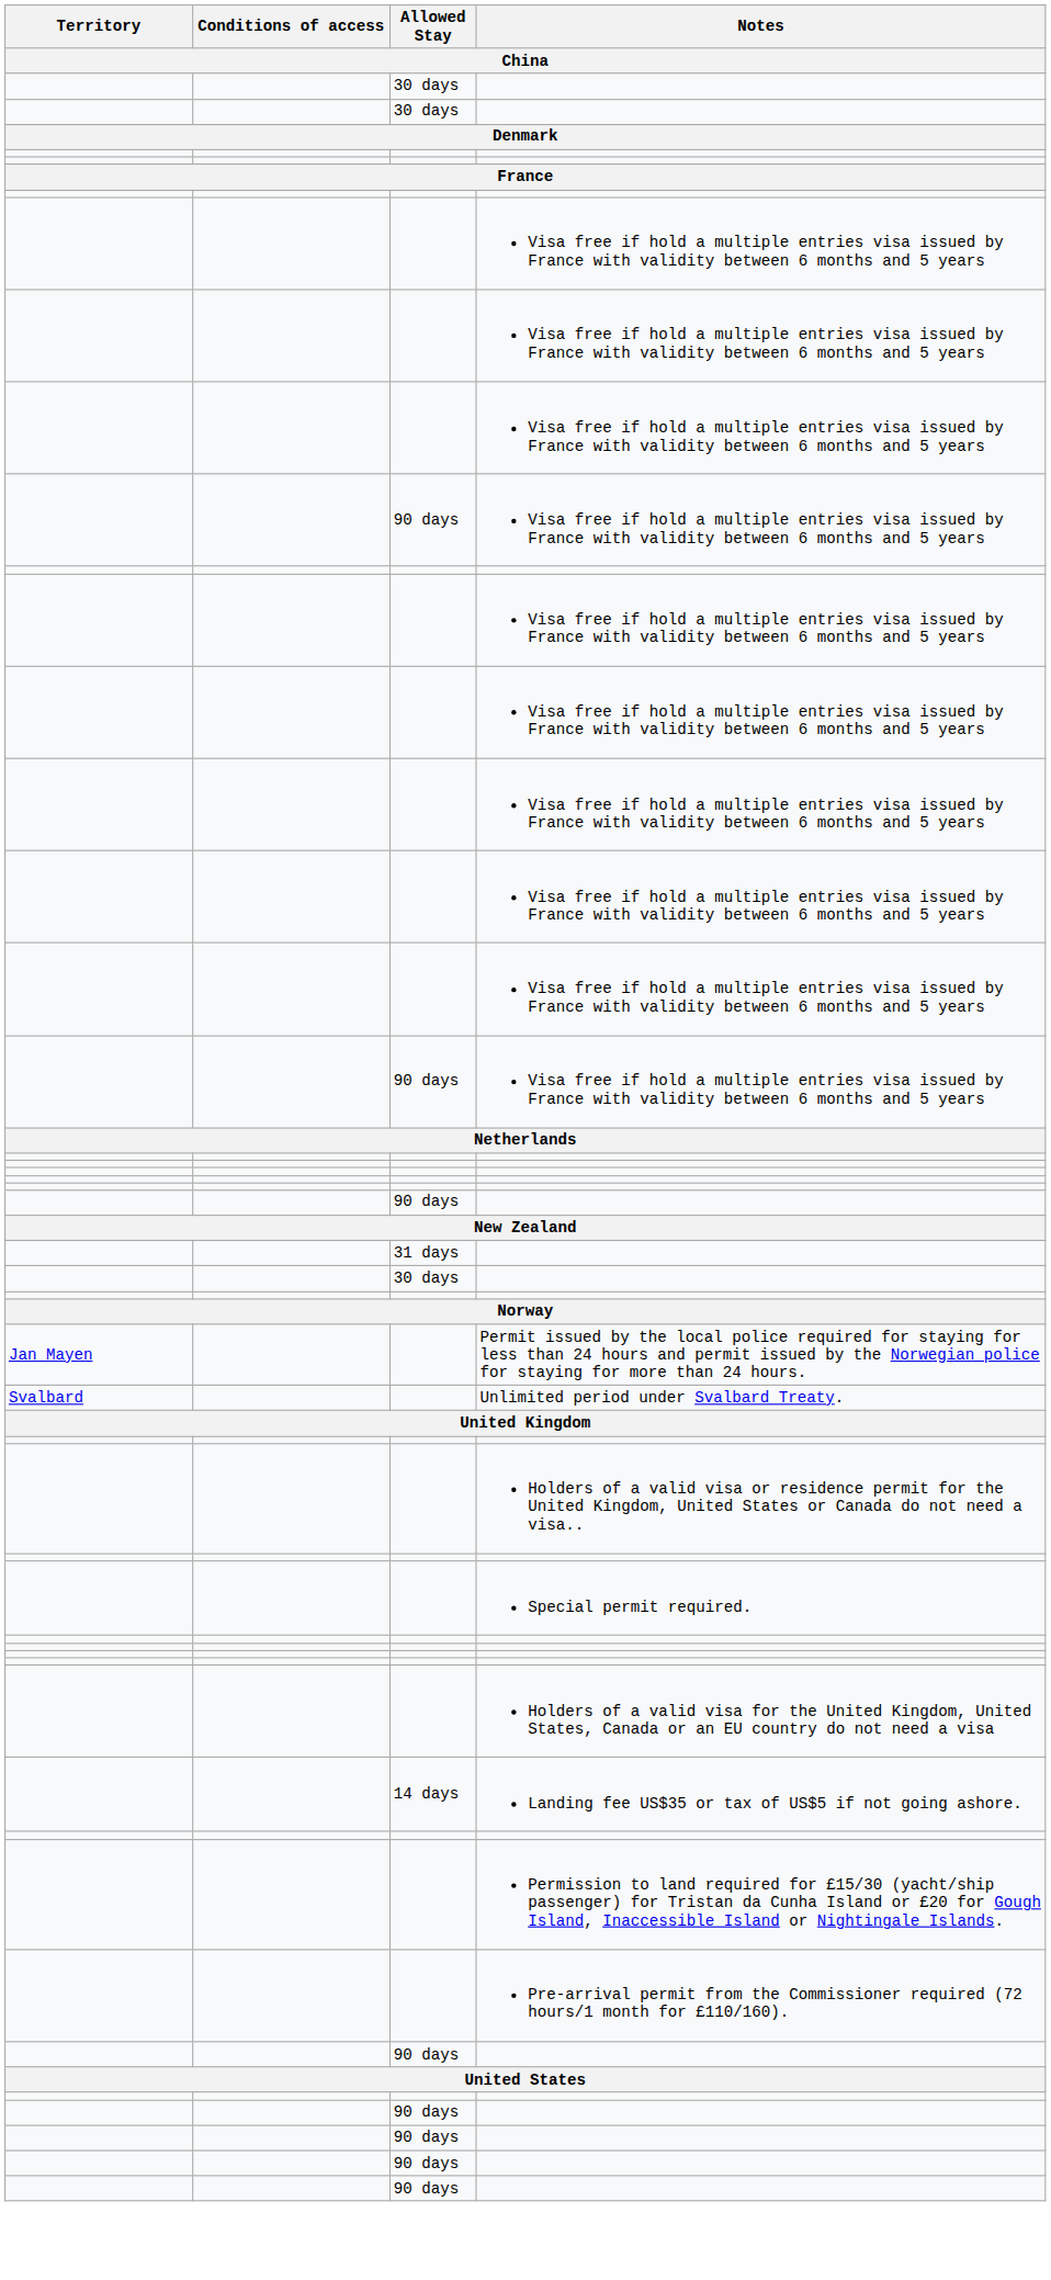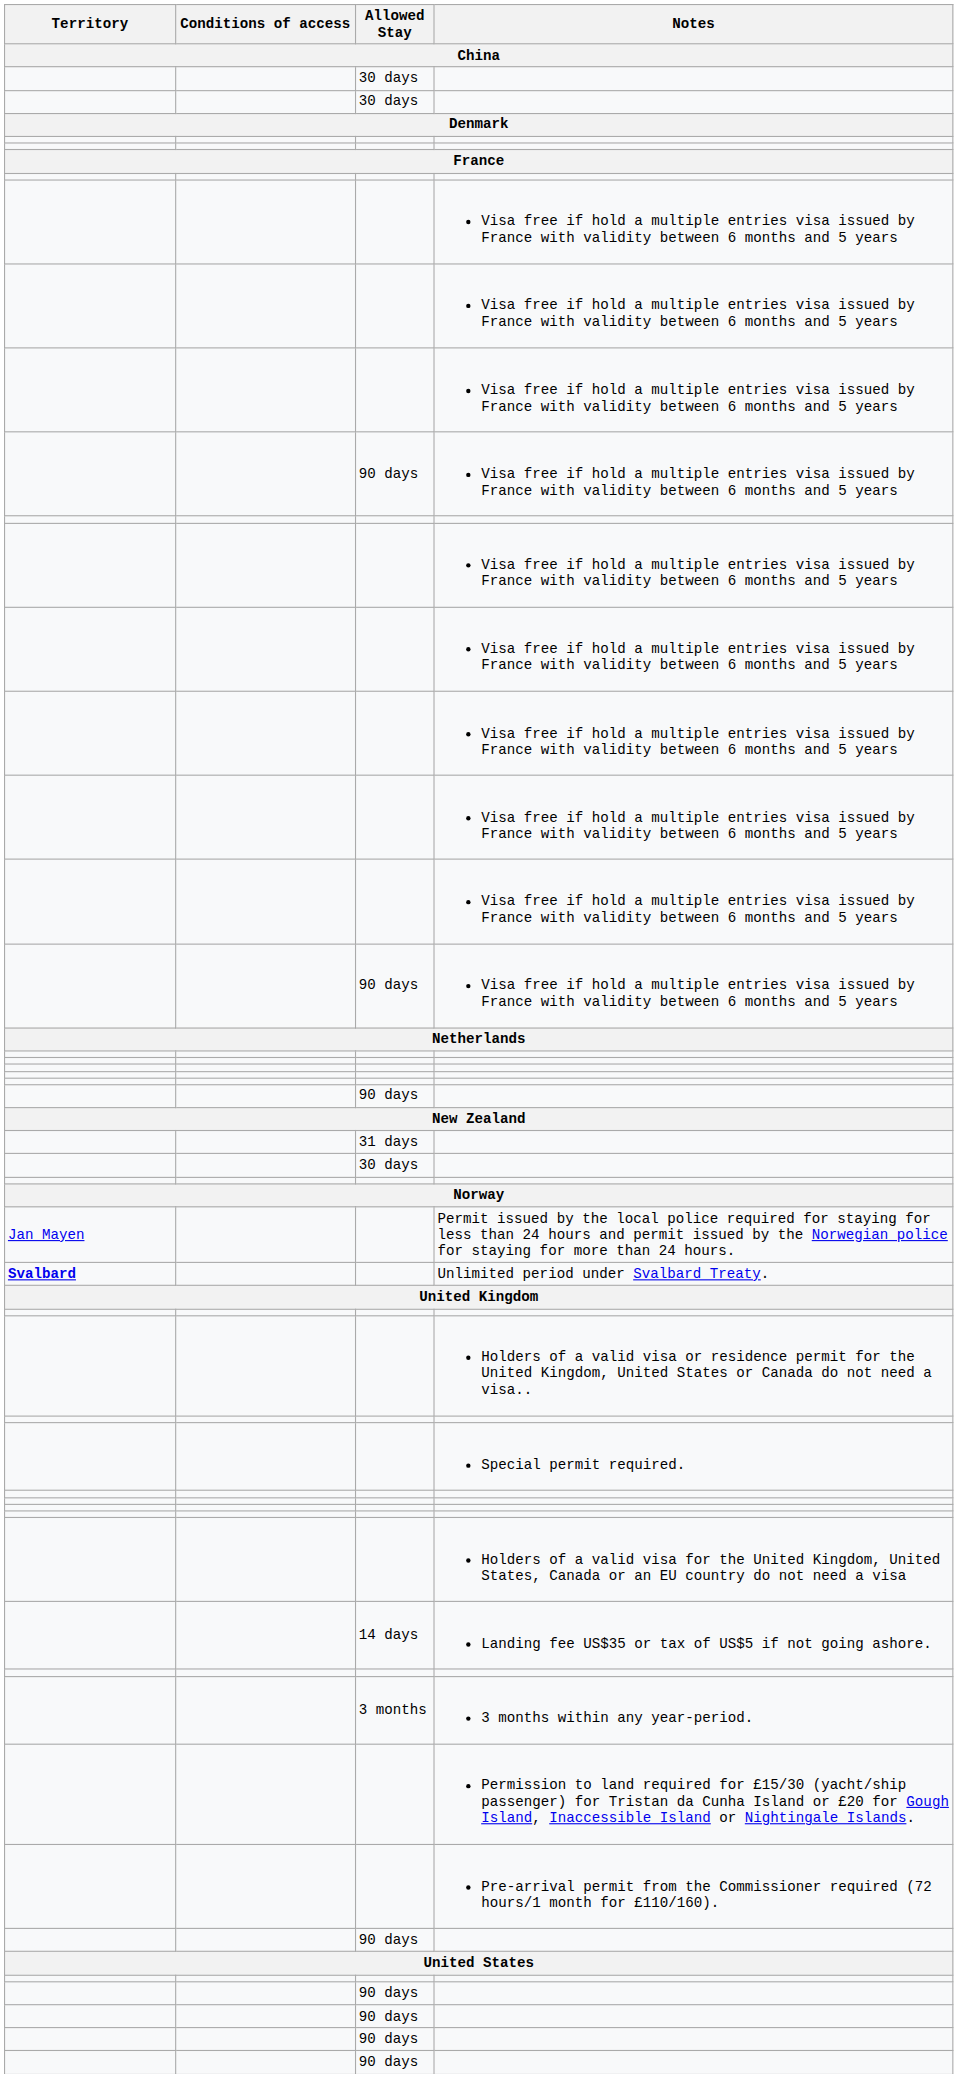Unlimited period under Svalbard Treaty. | Territory: normal -> bold
+ row: 3 months | 3 months within any year-period.
